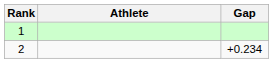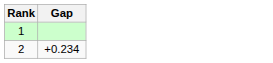- column: Athlete
